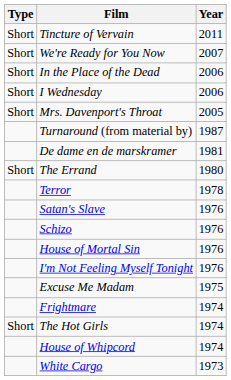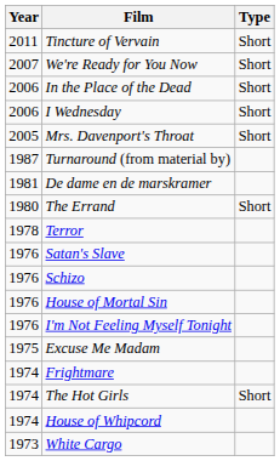columns swapped: Year <-> Type
